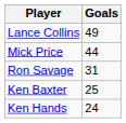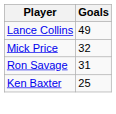Mick Price | Goals: 44 -> 32
- row: Ken Hands | 24
